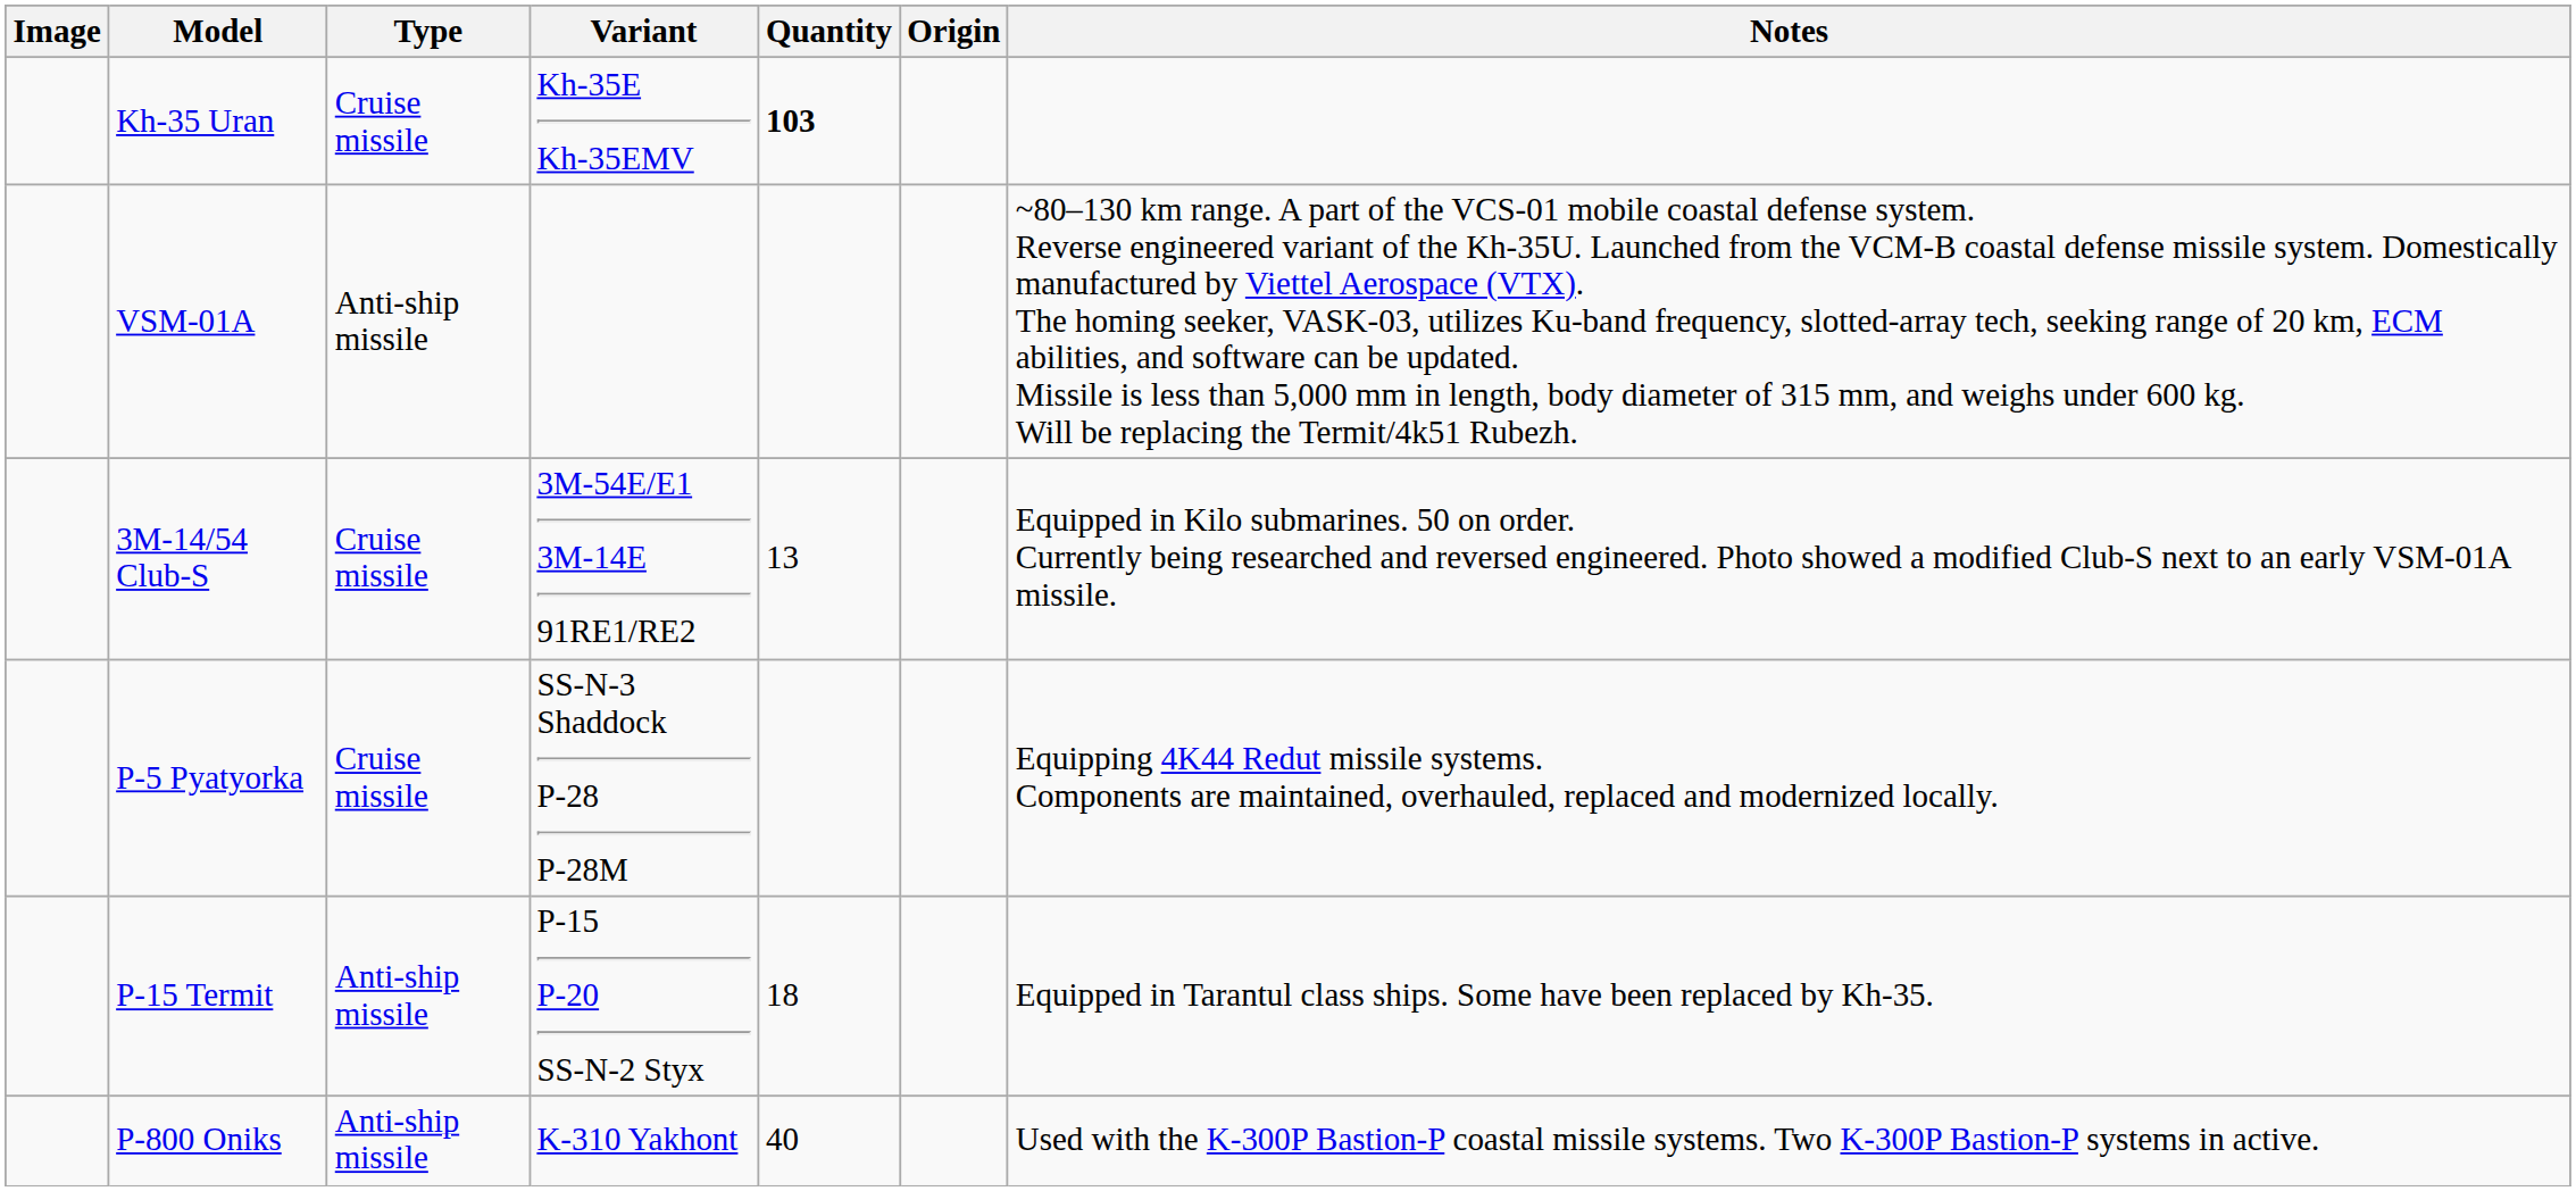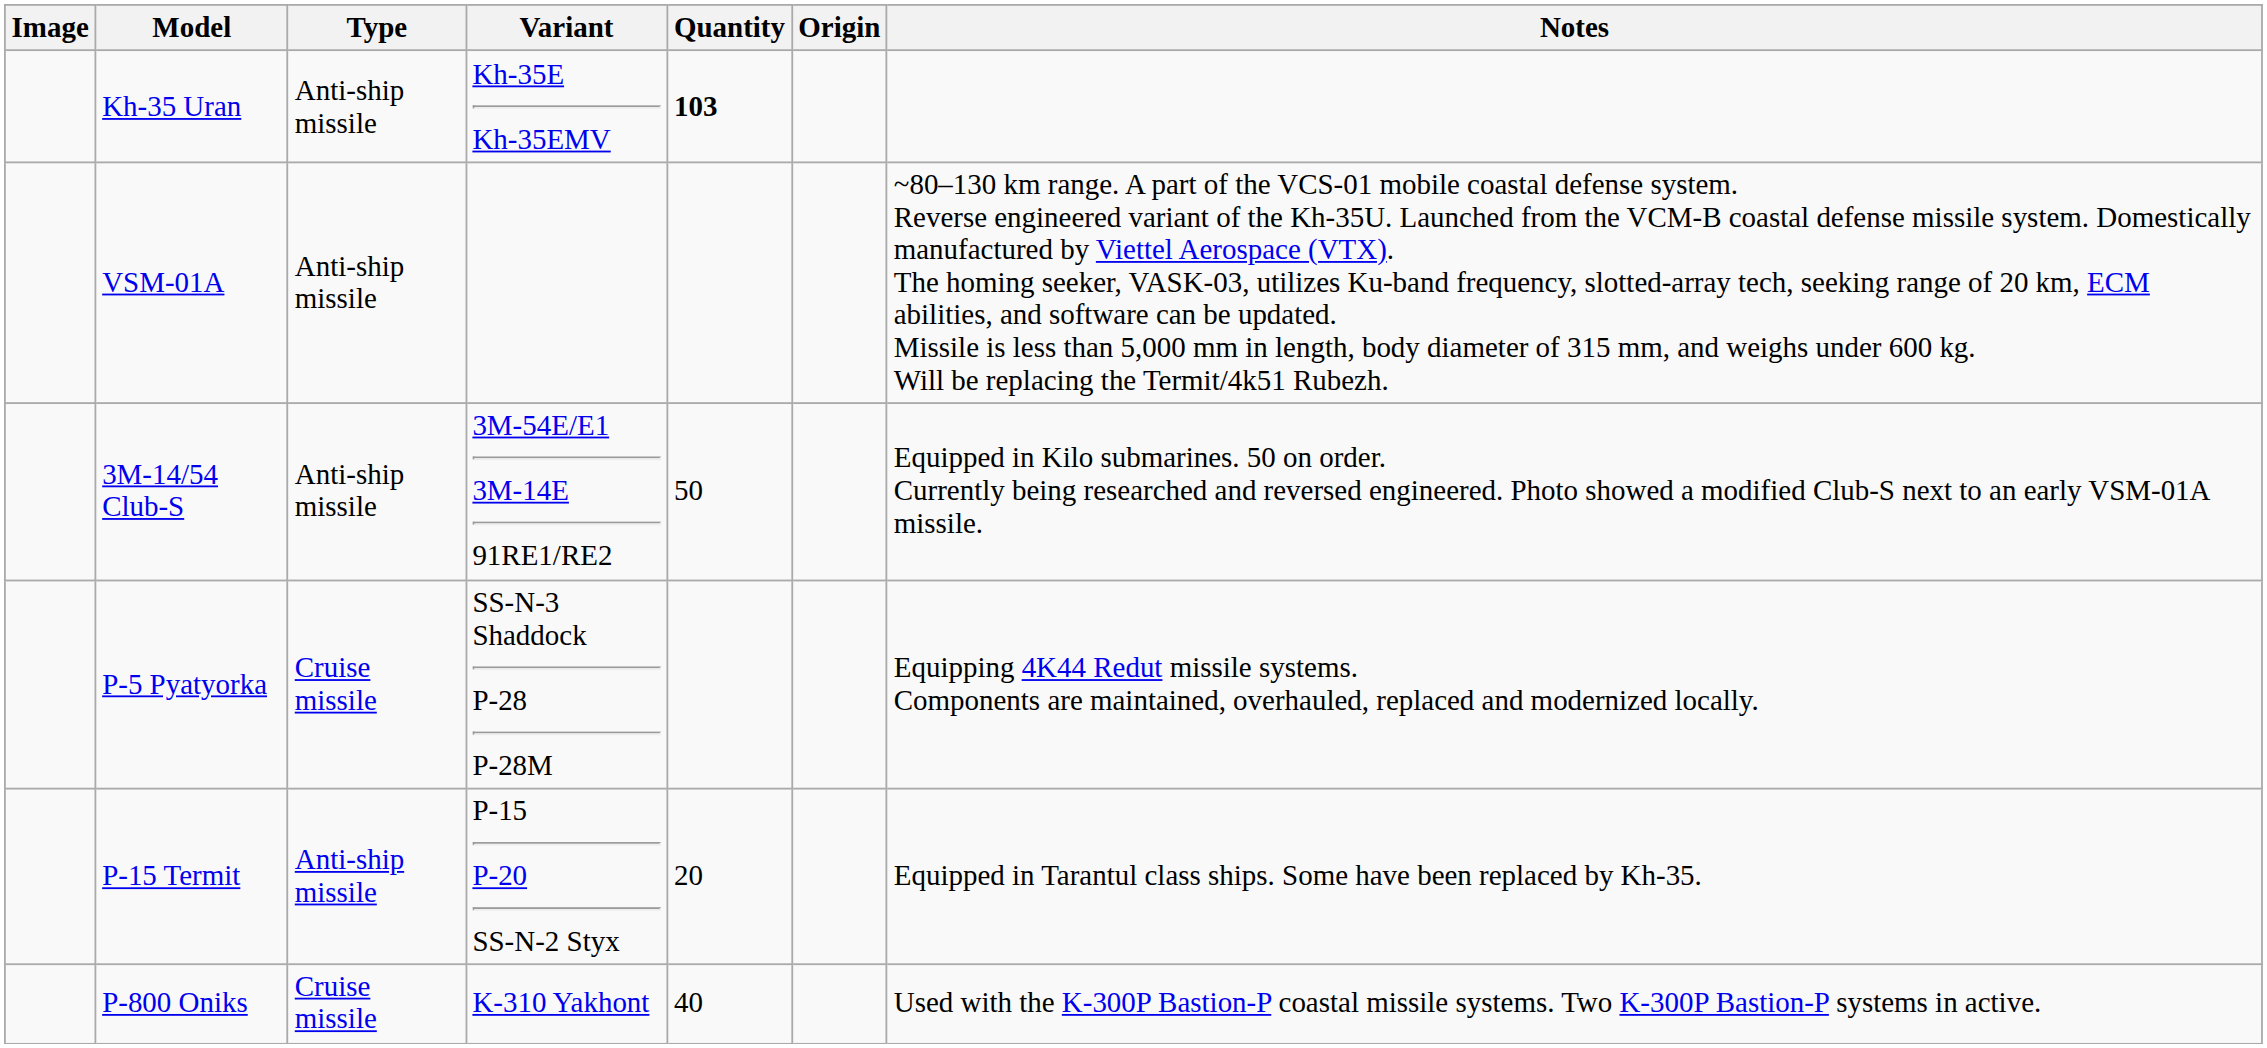Kh-35 Uran | Type: Cruise missile -> Anti-ship missile
3M-14/54 Club-S | Type: Cruise missile -> Anti-ship missile
3M-14/54 Club-S | Quantity: 13 -> 50
P-15 Termit | Quantity: 18 -> 20
P-800 Oniks | Type: Anti-ship missile -> Cruise missile
